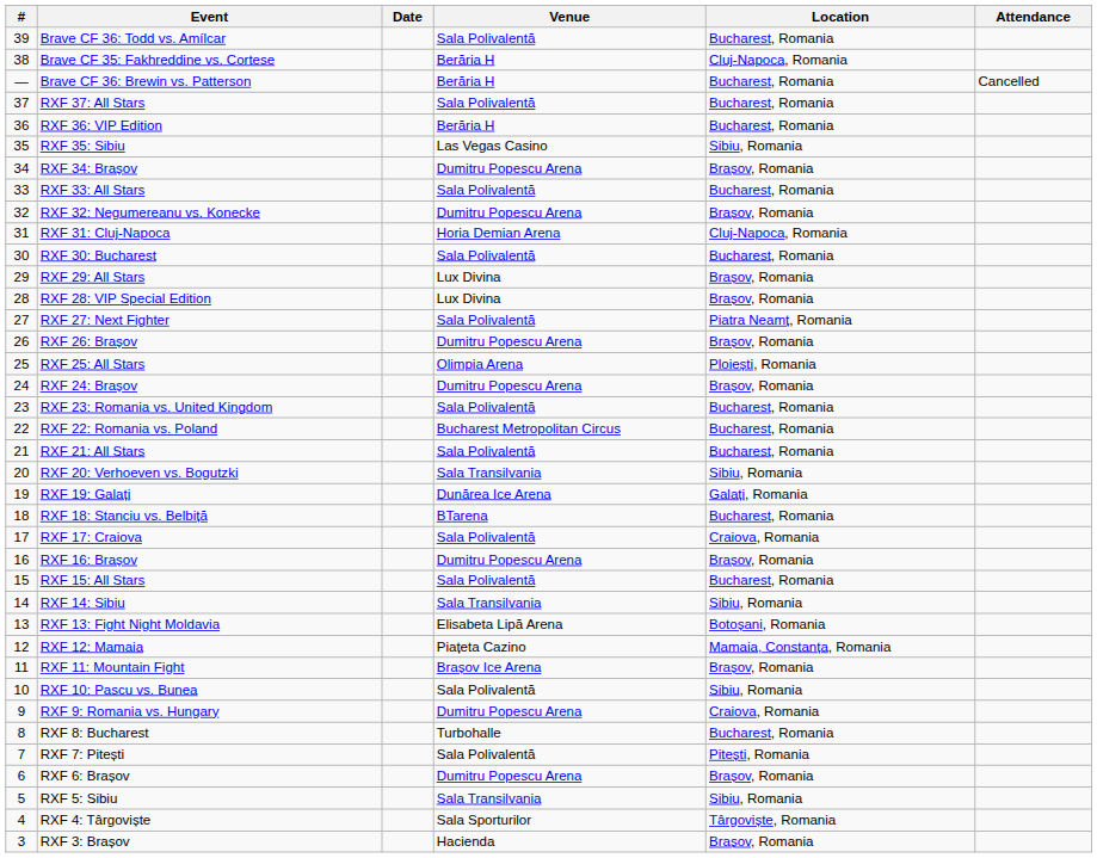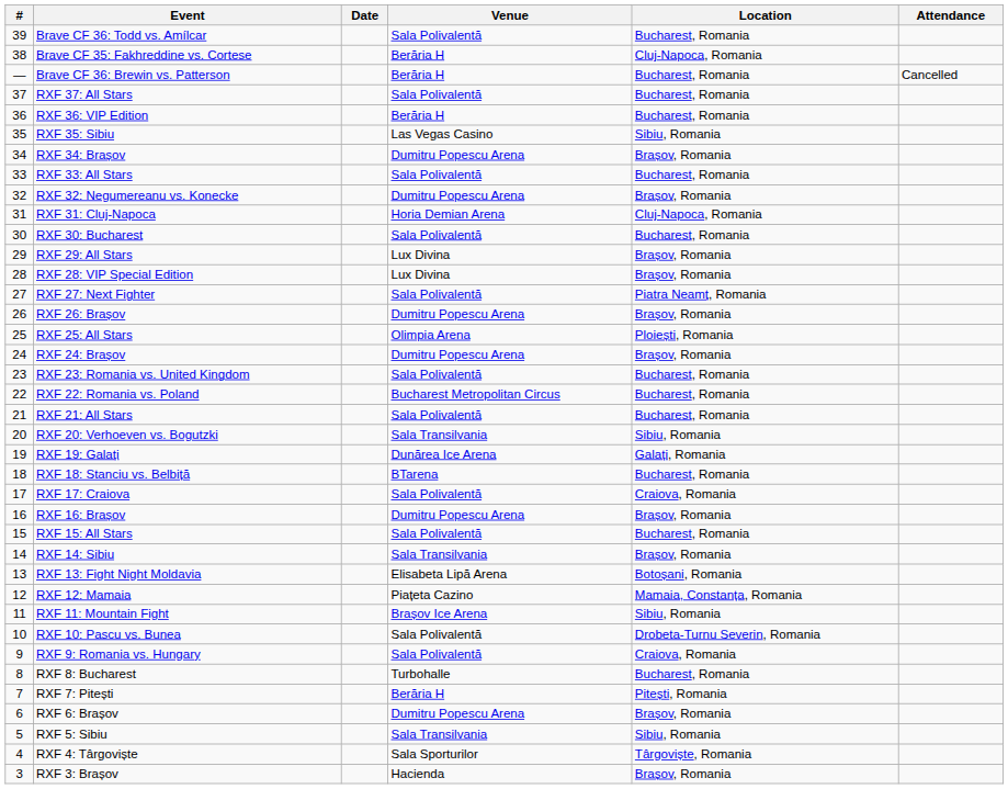RXF 14: Sibiu | Location: Sibiu, Romania -> Brașov, Romania
RXF 11: Mountain Fight | Location: Brașov, Romania -> Sibiu, Romania
RXF 10: Pascu vs. Bunea | Location: Sibiu, Romania -> Drobeta-Turnu Severin, Romania
RXF 9: Romania vs. Hungary | Venue: Dumitru Popescu Arena -> Sala Polivalentă
RXF 7: Pitești | Venue: Sala Polivalentă -> Berăria H
